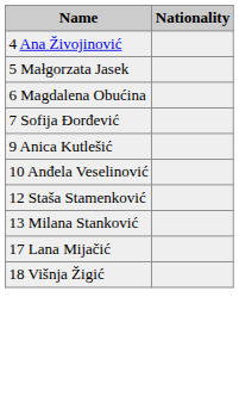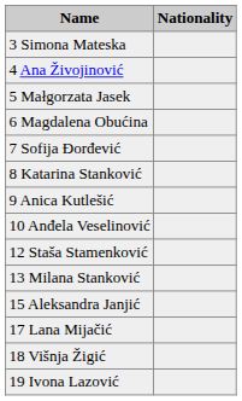+ row: 3 Simona Mateska
+ row: 8 Katarina Stanković
+ row: 15 Aleksandra Janjić
+ row: 19 Ivona Lazović
